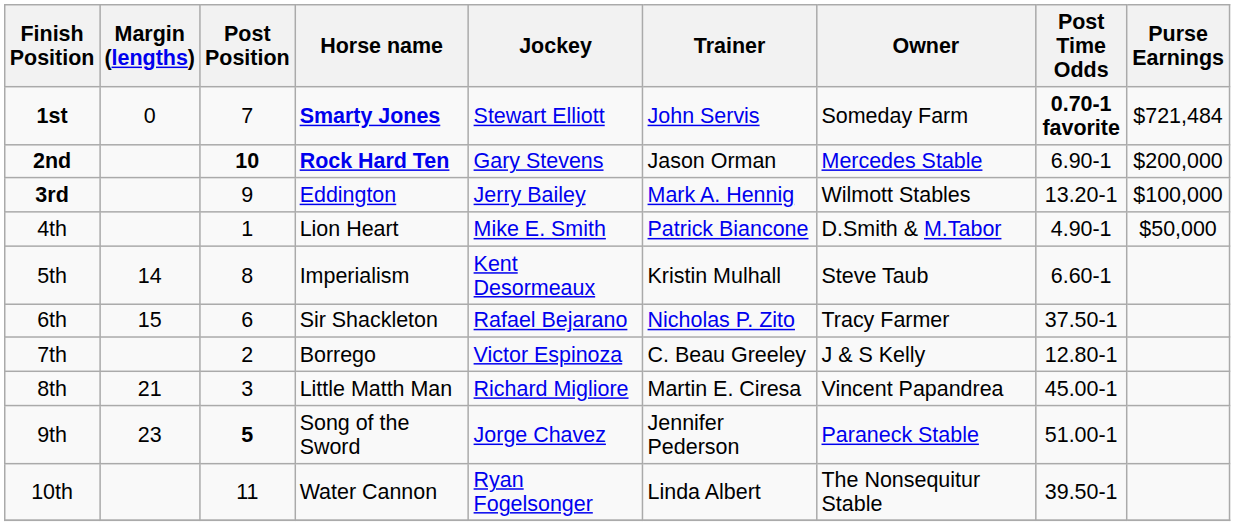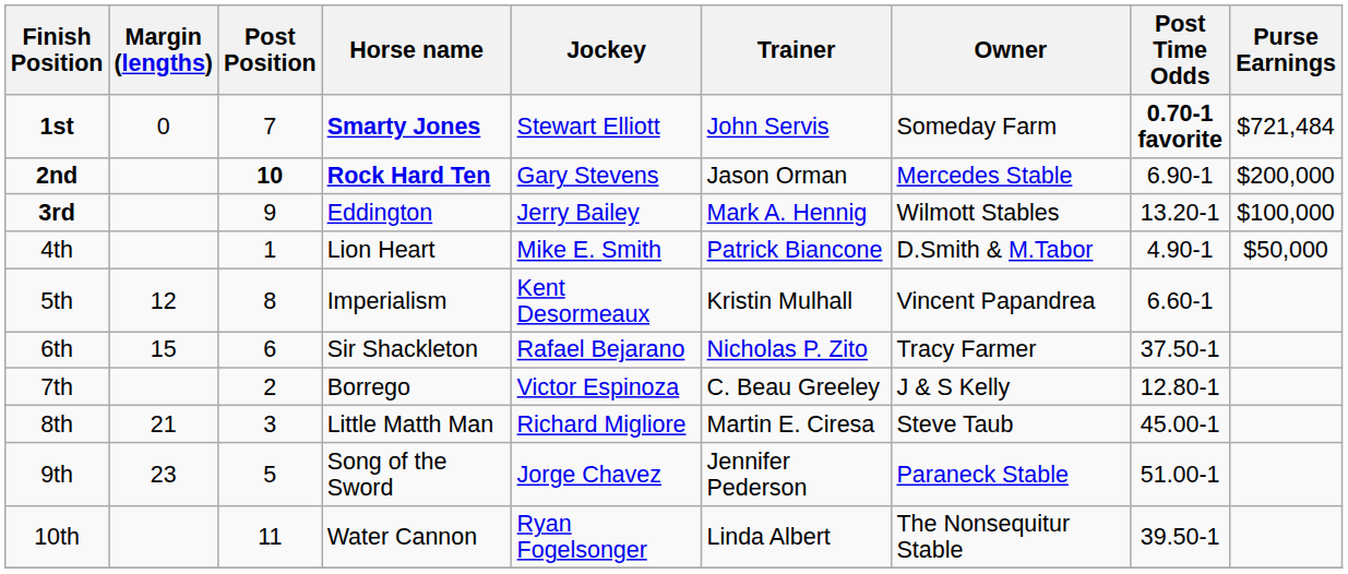5th | Margin (lengths): 14 -> 12
5th | Owner: Steve Taub -> Vincent Papandrea
8th | Owner: Vincent Papandrea -> Steve Taub
9th | Post Position: bold -> normal
